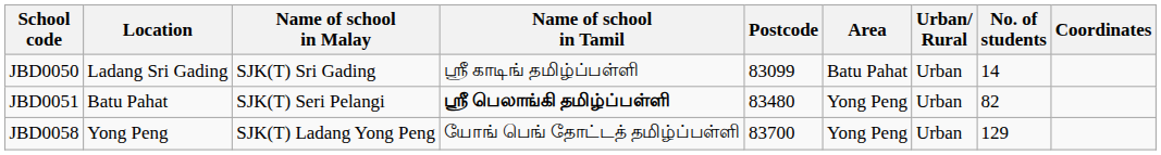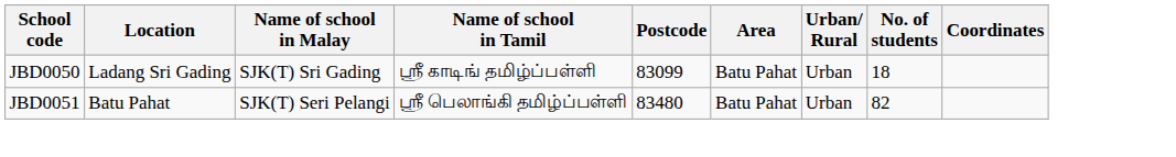JBD0050 | No. of students: 14 -> 18
JBD0051 | Name of school in Tamil: bold -> normal
JBD0051 | Area: Yong Peng -> Batu Pahat
- row: JBD0058 | Yong Peng | SJK(T) Ladang Yong Peng | யோங் பெங் தோட்டத் தமிழ்ப்பள்ளி | 83700 | Yong Peng | Urban | 129
